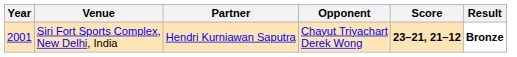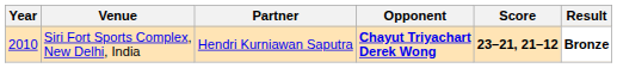Siri Fort Sports Complex, New Delhi, India | Year: 2001 -> 2010
Siri Fort Sports Complex, New Delhi, India | Opponent: normal -> bold
